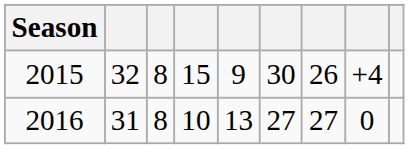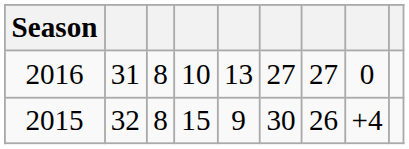rows swapped: 2016 <-> 2015
